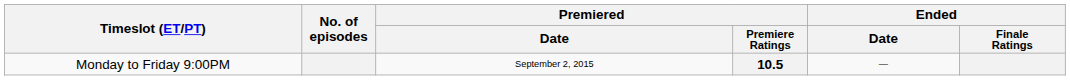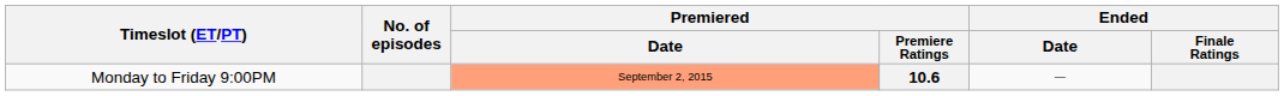Monday to Friday 9:00PM | Premiered / Date: no background -> lightsalmon background
Monday to Friday 9:00PM | Premiered / Premiere Ratings: 10.5 -> 10.6
